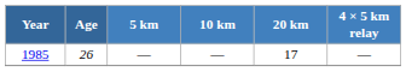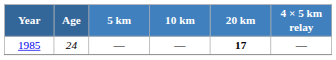1985 | Age: 26 -> 24
1985 | 20 km: normal -> bold
